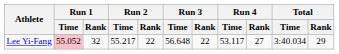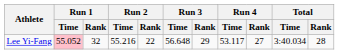Lee Yi-Fang | Run 2 / Time: 55.217 -> 55.216
Lee Yi-Fang | Run 3 / Rank: 22 -> 29
Lee Yi-Fang | Total / Rank: 29 -> 28
